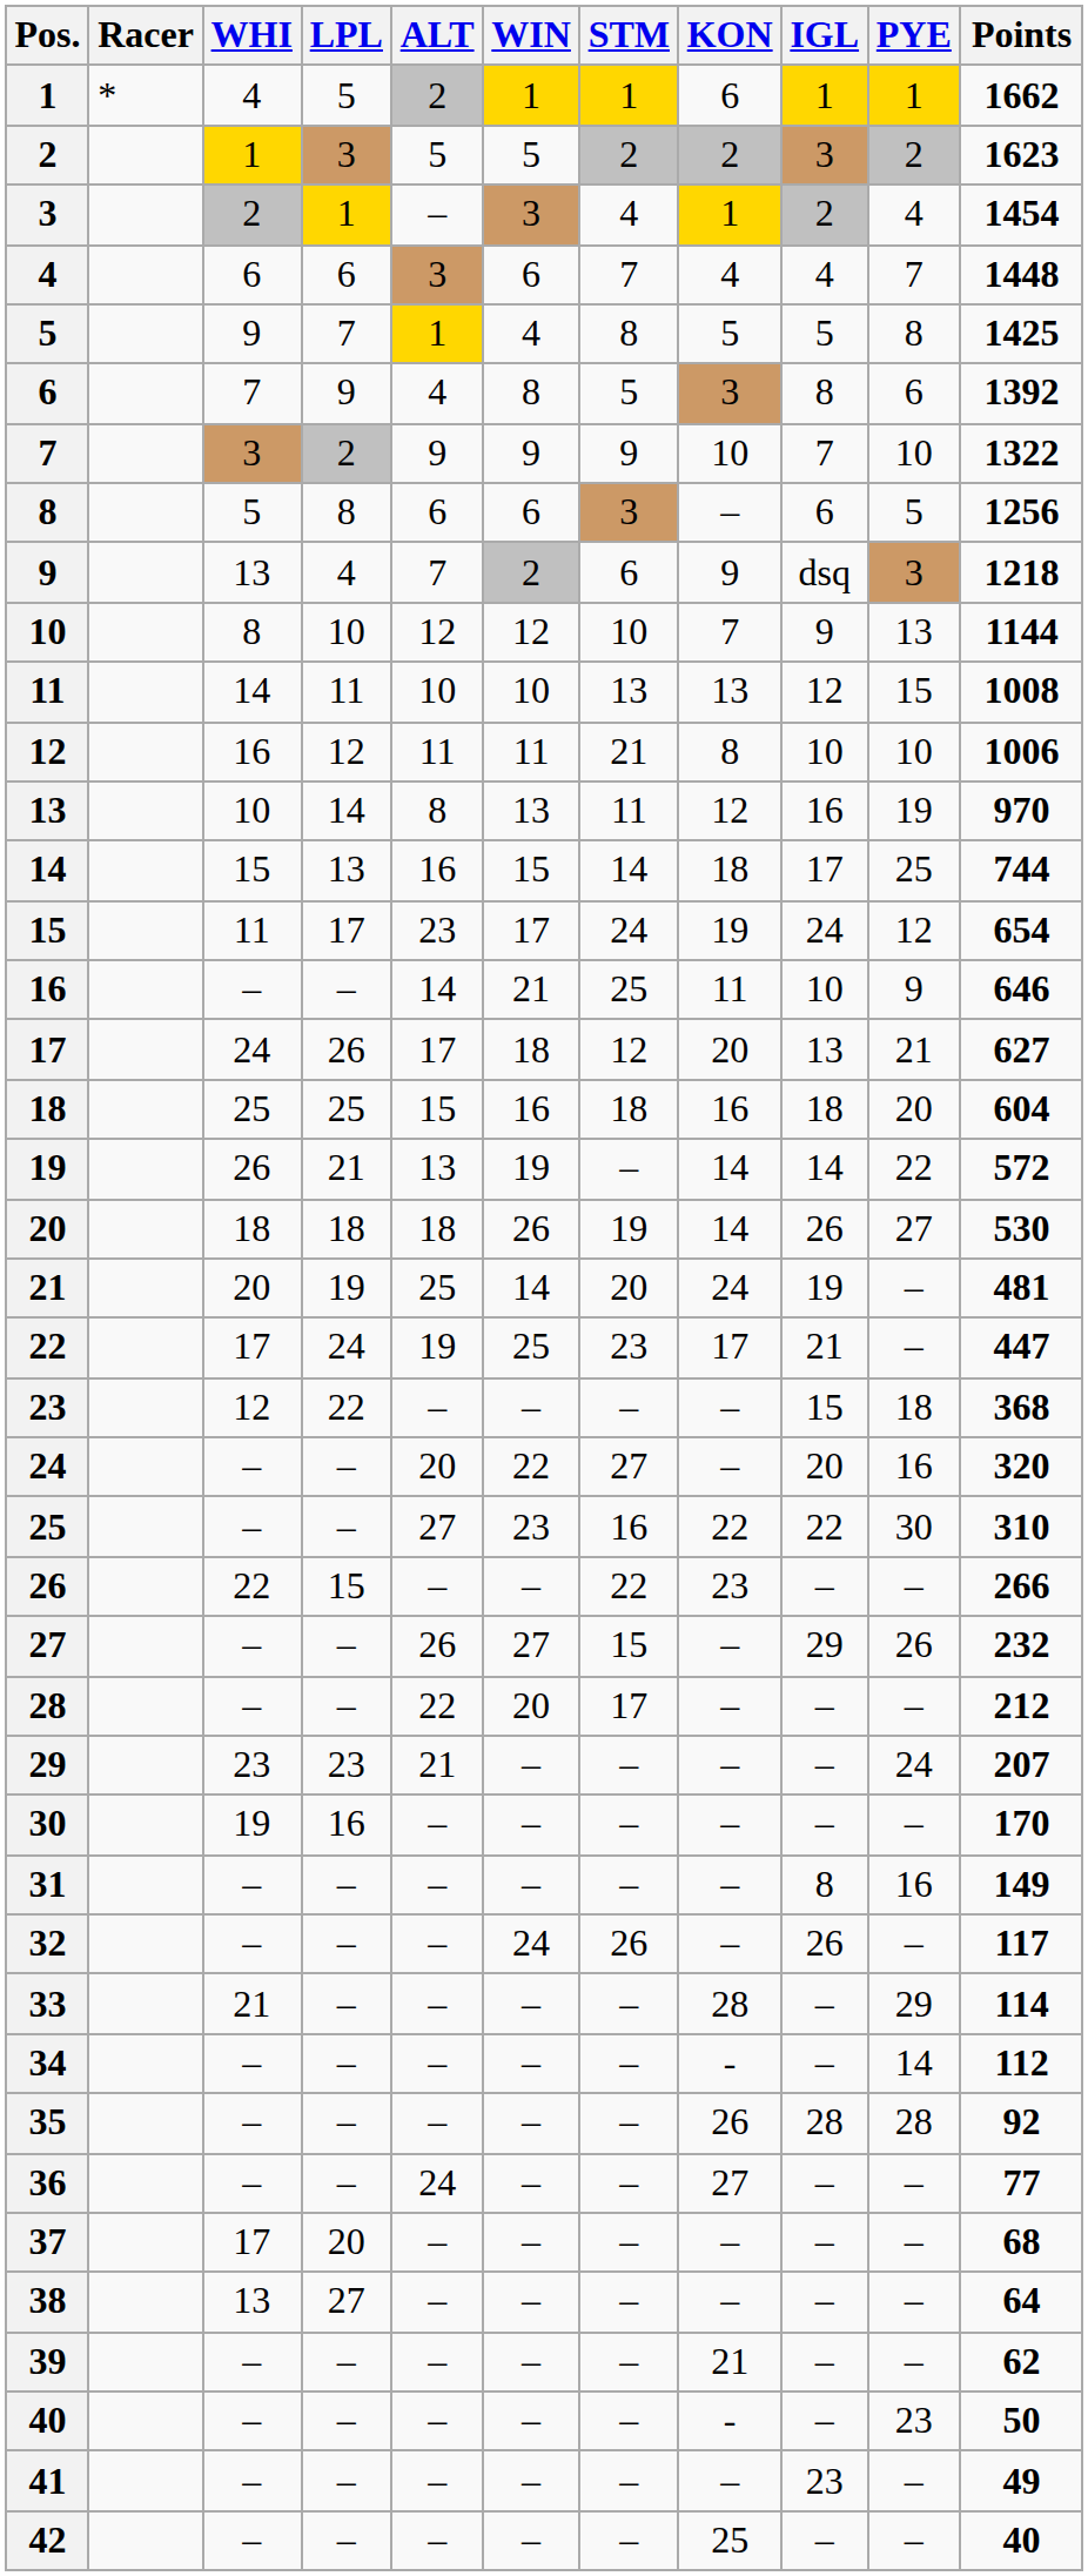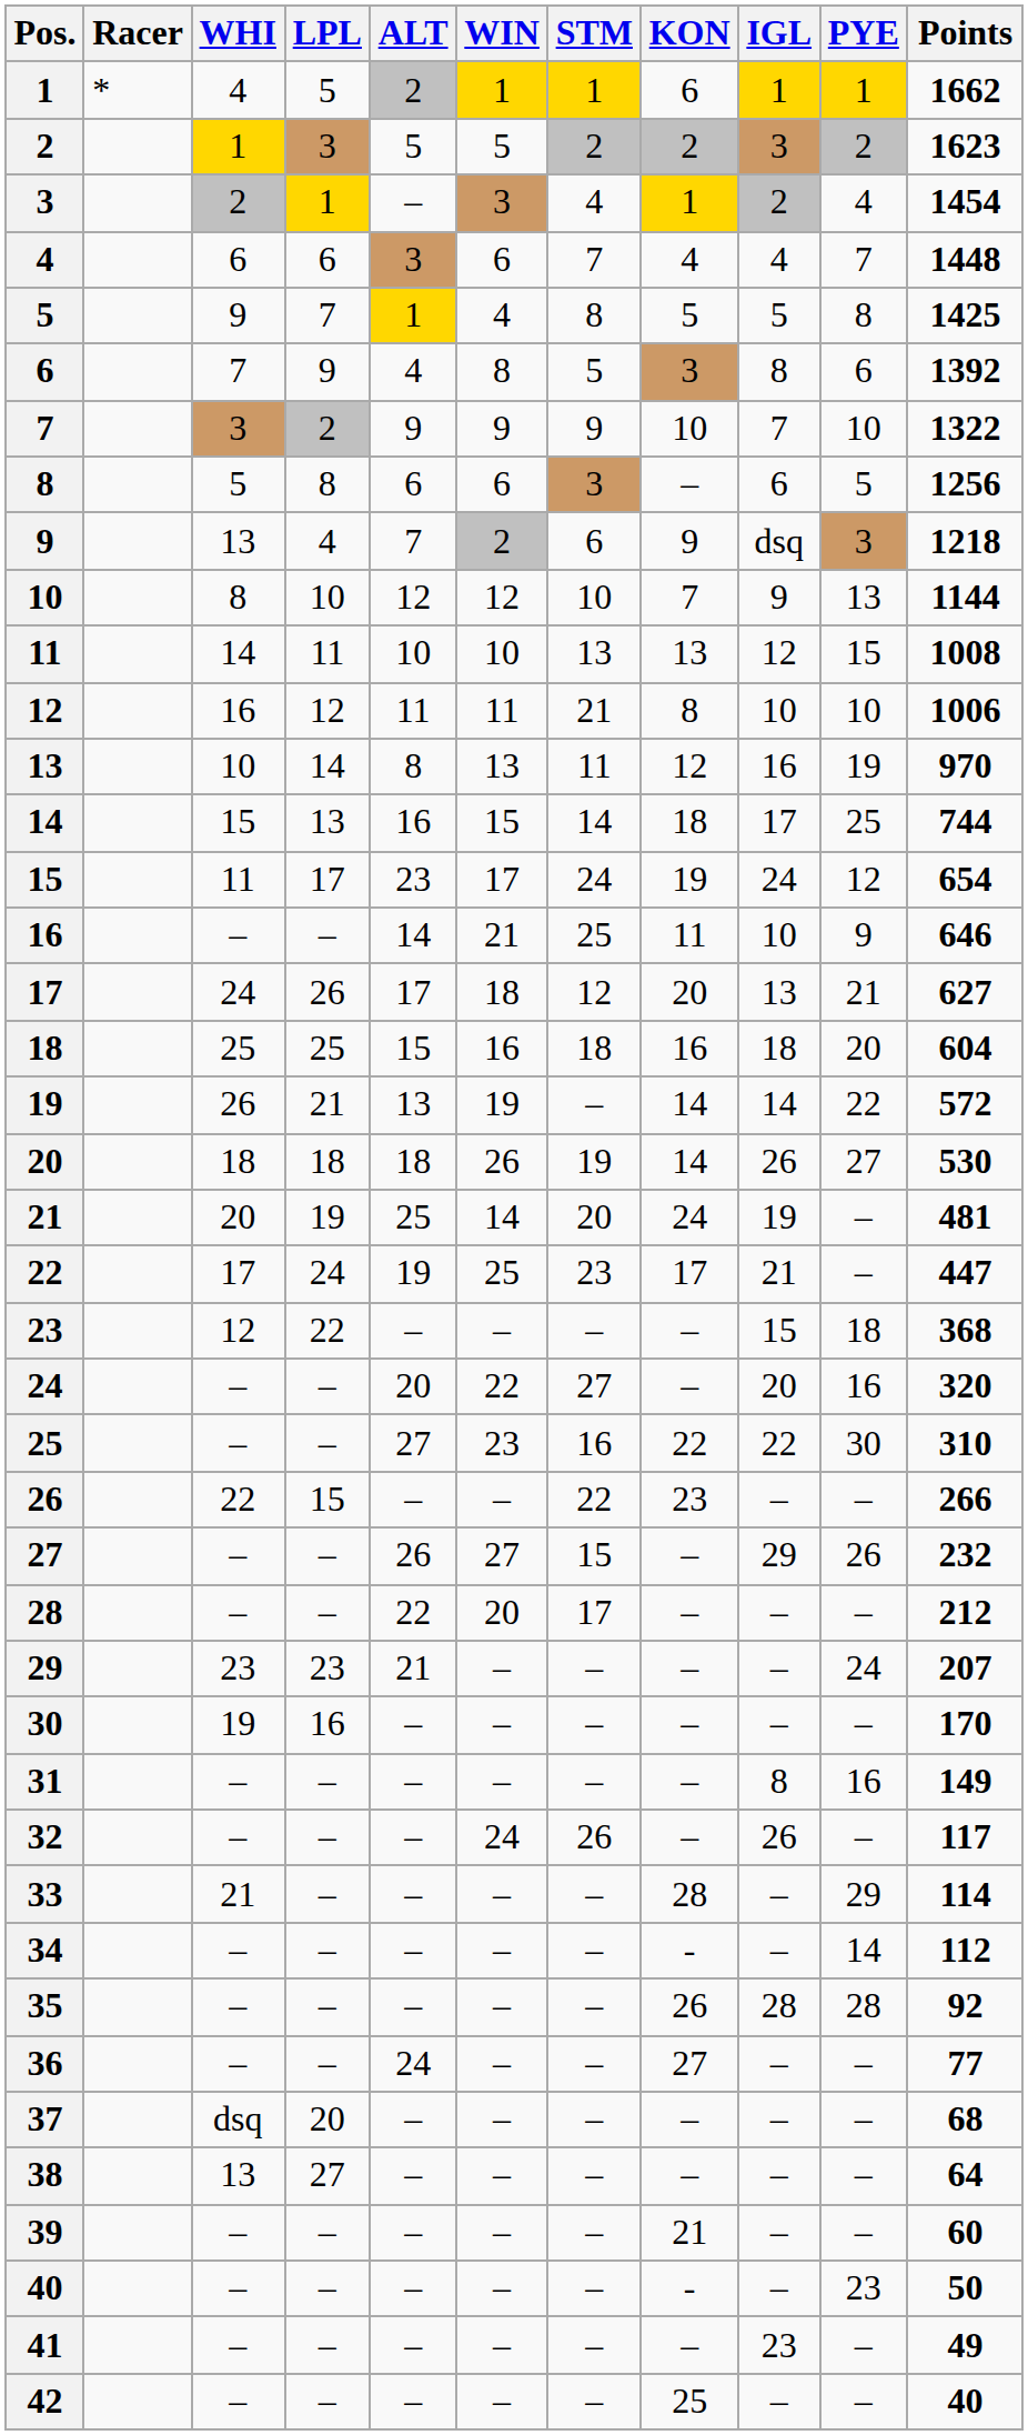37 | WHI: 17 -> dsq
39 | Points: 62 -> 60
